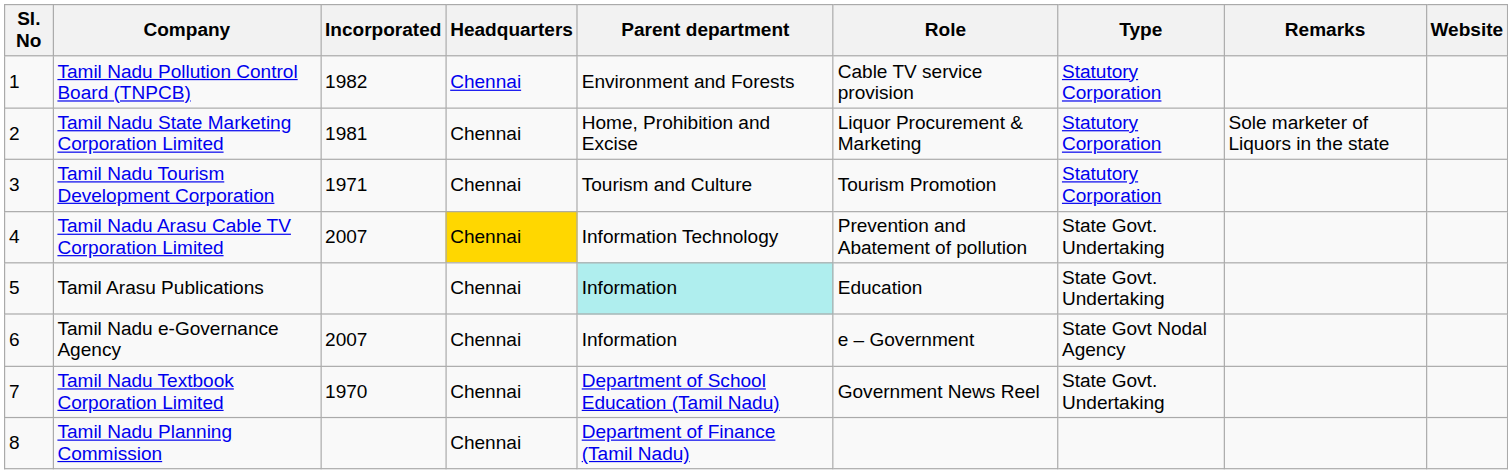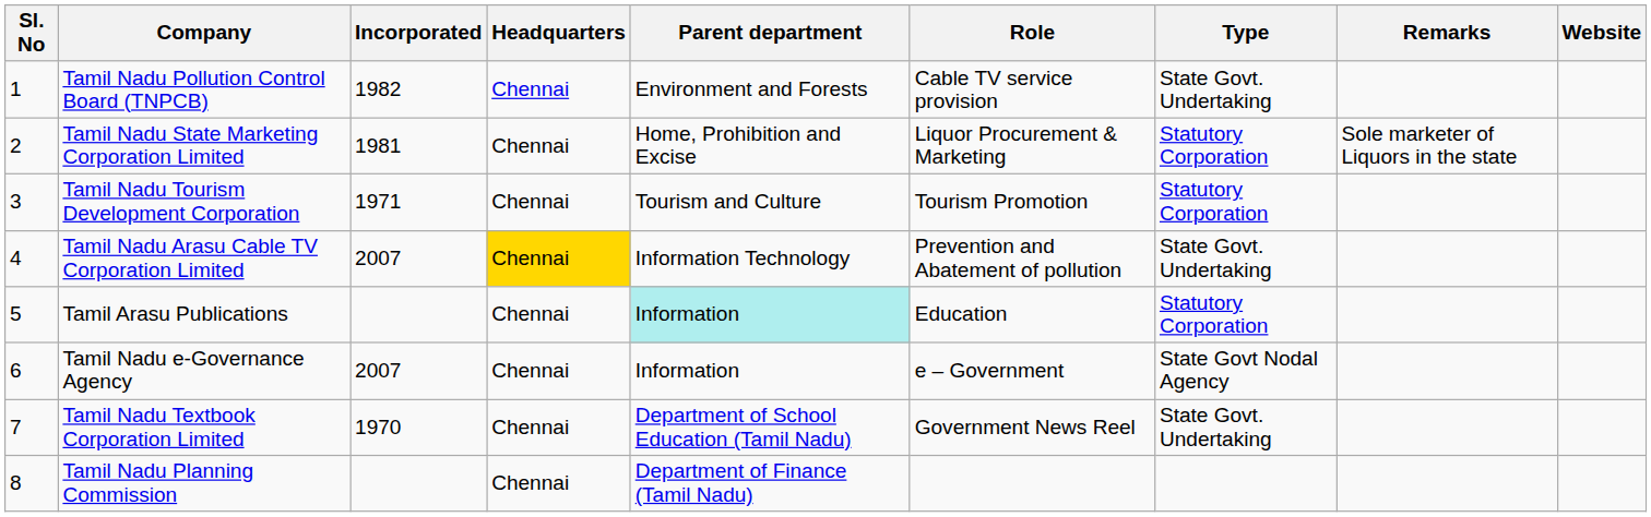Tamil Nadu Pollution Control Board (TNPCB) | Type: Statutory Corporation -> State Govt. Undertaking
Tamil Arasu Publications | Type: State Govt. Undertaking -> Statutory Corporation
